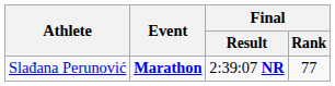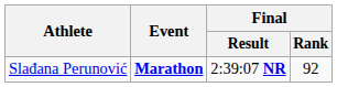Slađana Perunović | Final / Rank: 77 -> 92
